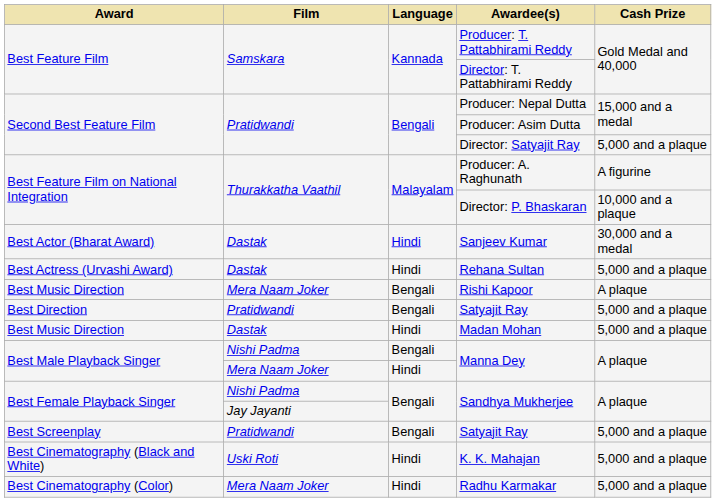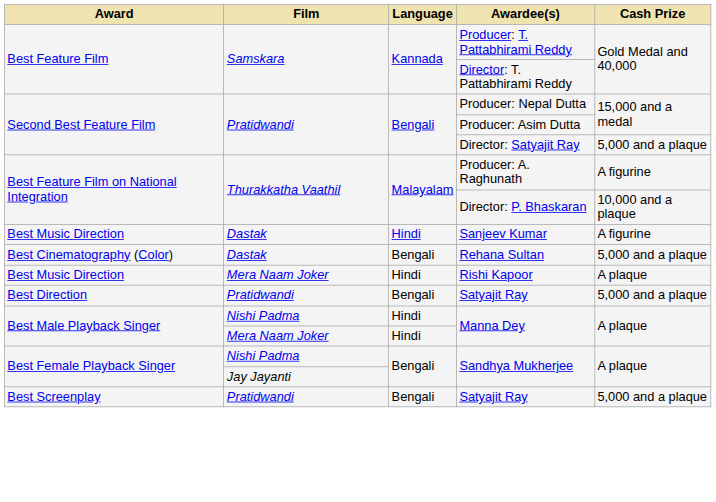Sanjeev Kumar | Award: Best Actor (Bharat Award) -> Best Music Direction
Sanjeev Kumar | Cash Prize: 30,000 and a medal -> A figurine
Rehana Sultan | Award: Best Actress (Urvashi Award) -> Best Cinematography (Color)
Rehana Sultan | Language: Hindi -> Bengali
Rishi Kapoor | Language: Bengali -> Hindi
- row: Best Music Direction | Dastak | Hindi | Madan Mohan | 5,000 and a plaque
Nishi Padma / Manna Dey | Language: Bengali -> Hindi
- row: Best Cinematography (Black and White) | Uski Roti | Hindi | K. K. Mahajan | 5,000 and a plaque
- row: Best Cinematography (Color) | Mera Naam Joker | Hindi | Radhu Karmakar | 5,000 and a plaque
